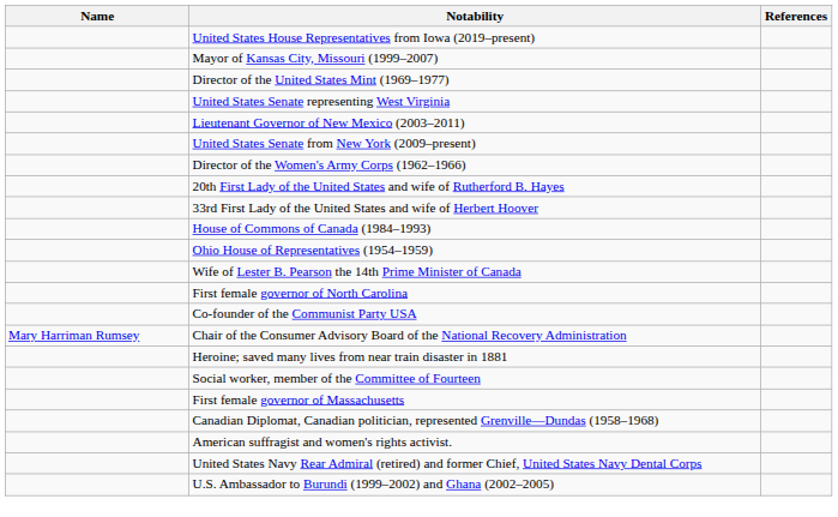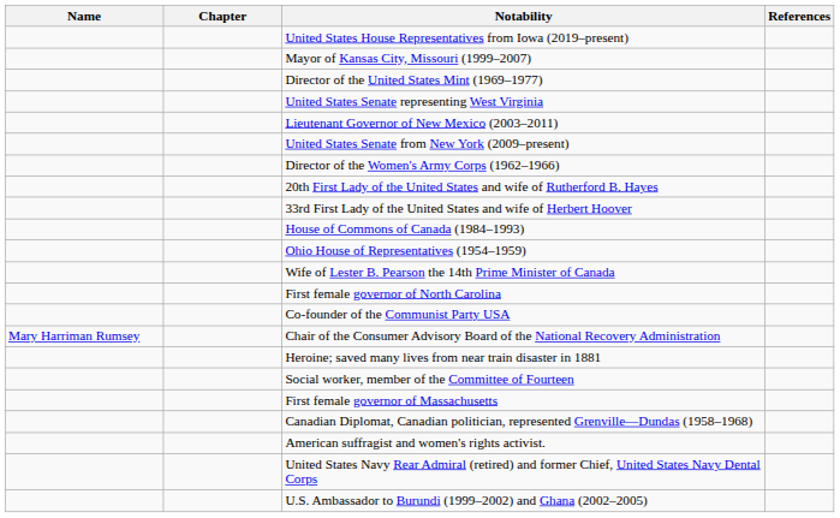+ column: Chapter
